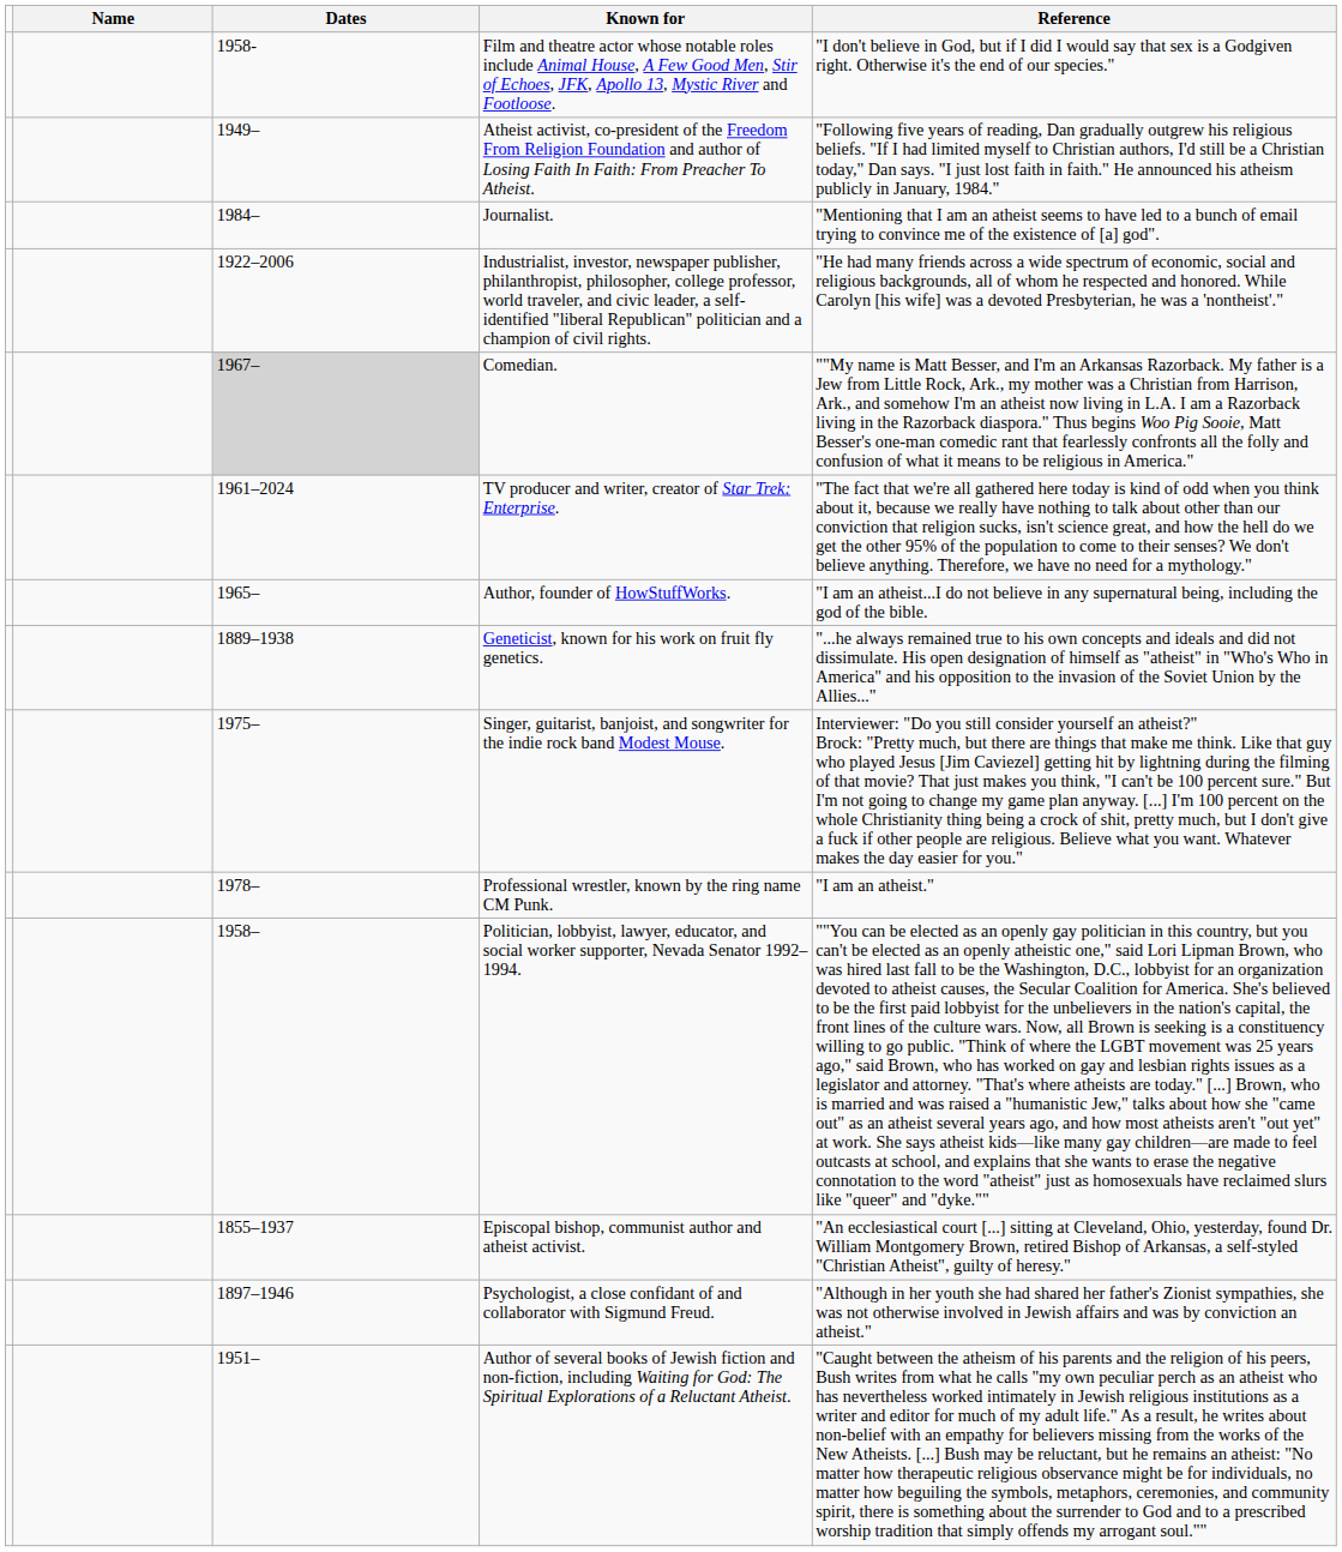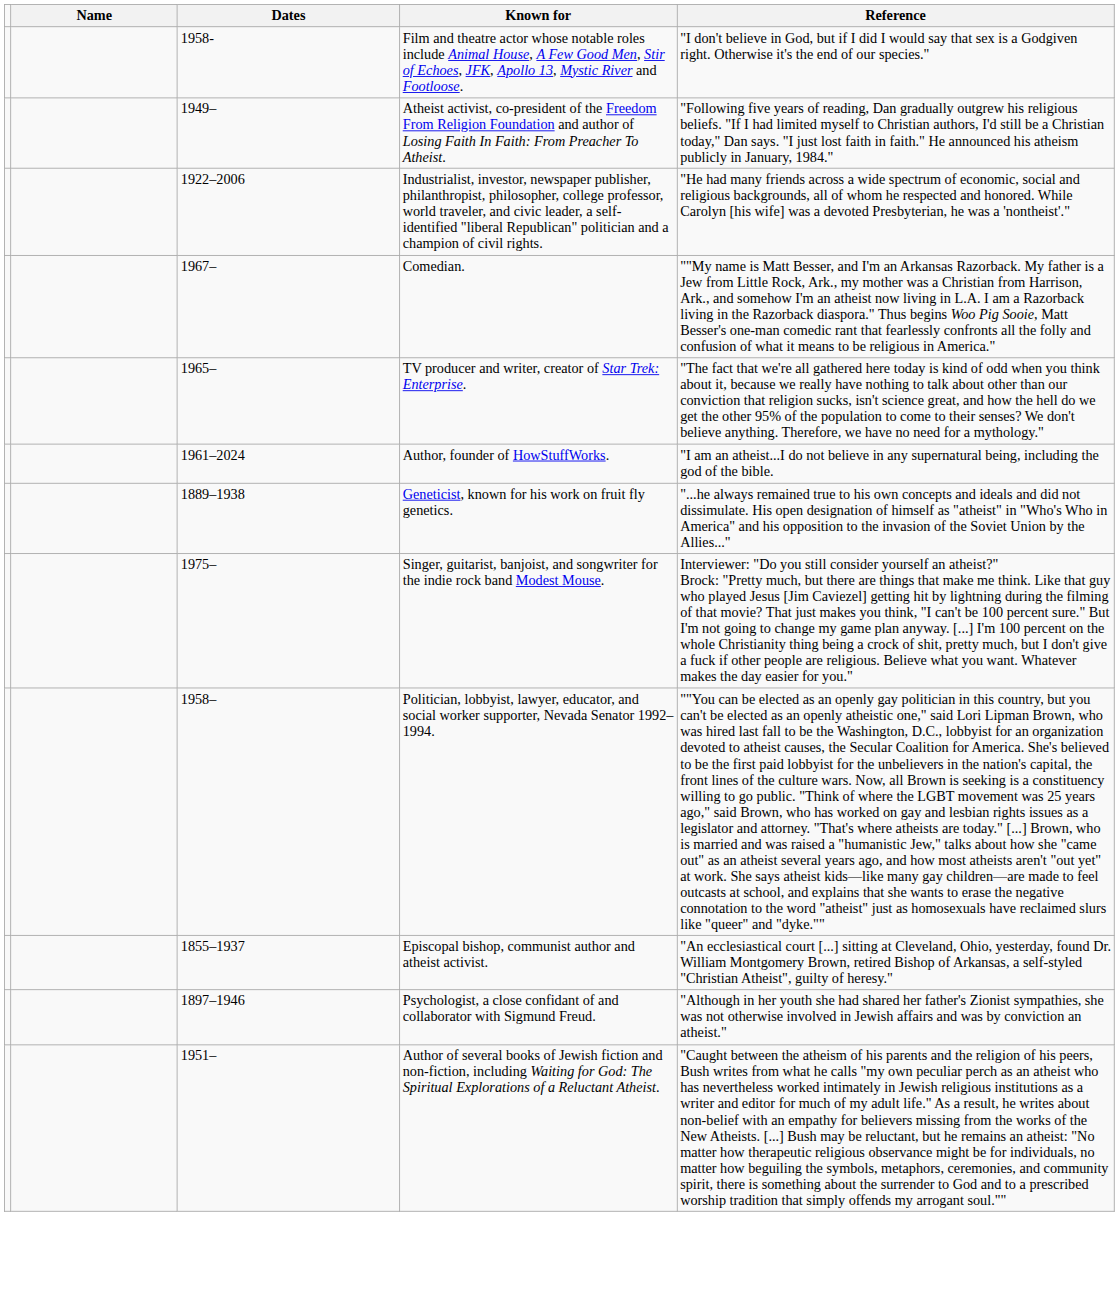- row: 1984– | Journalist. | "Mentioning that I am an atheist seems to have led to a bunch of email trying to convince me of the existence of [a] god".
Comedian. | Dates: lightgrey background -> no background
TV producer and writer, creator of Star Trek: Enterprise. | Dates: 1961–2024 -> 1965–
Author, founder of HowStuffWorks. | Dates: 1965– -> 1961–2024
- row: 1978– | Professional wrestler, known by the ring name CM Punk. | "I am an atheist."
